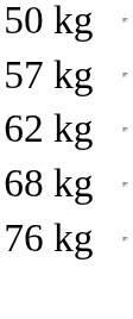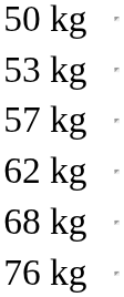+ row: 53 kg
